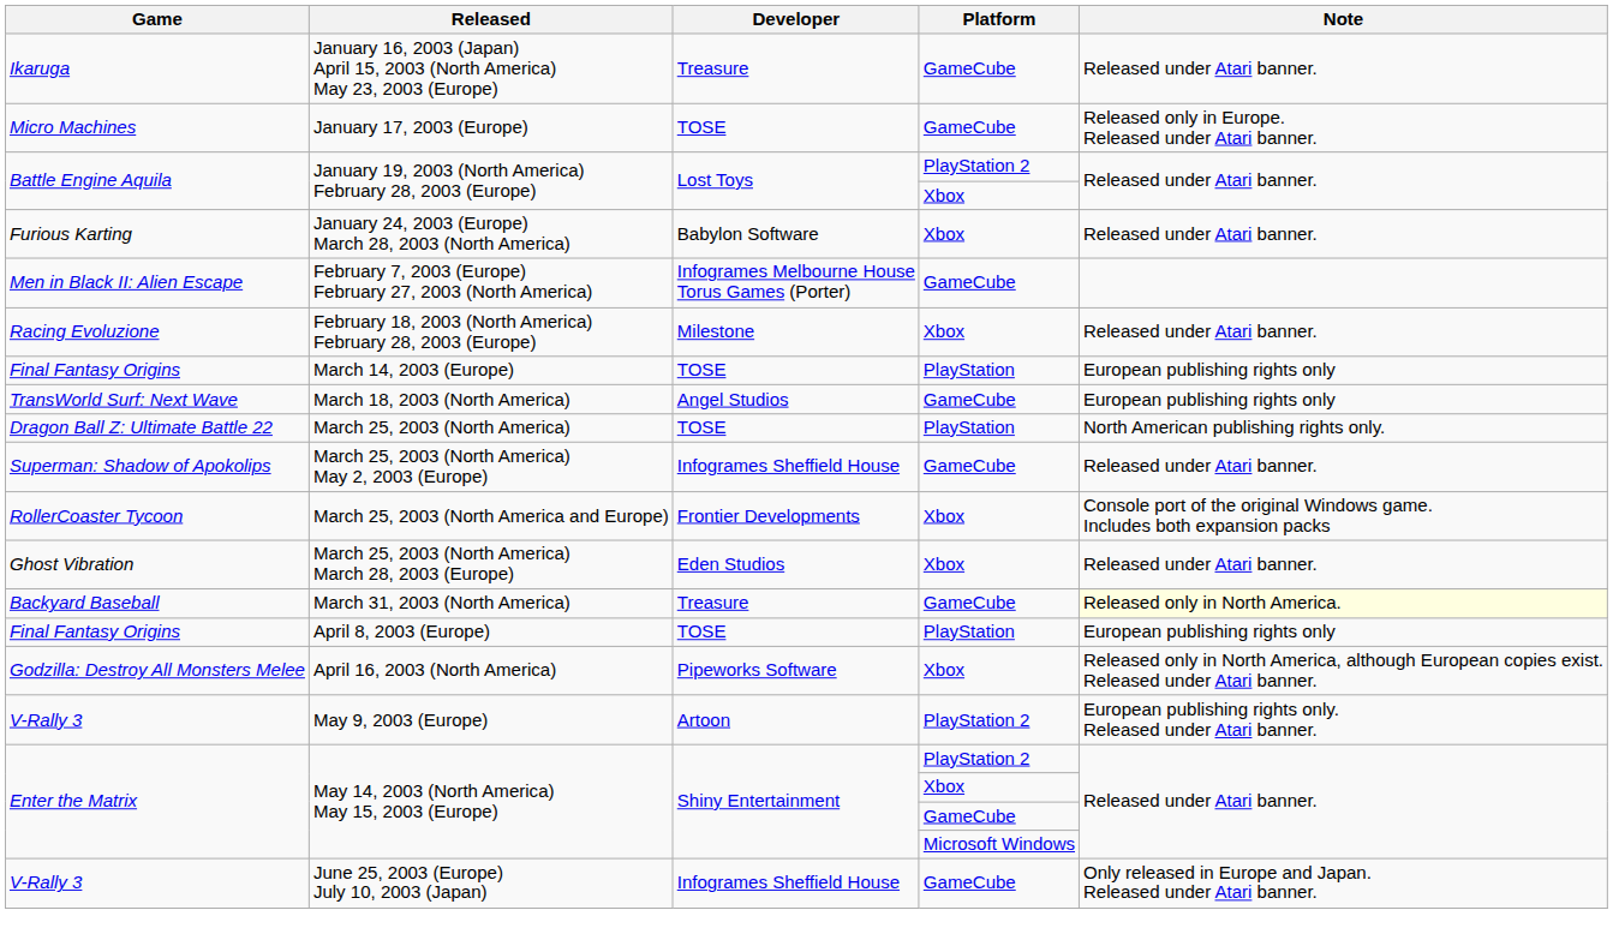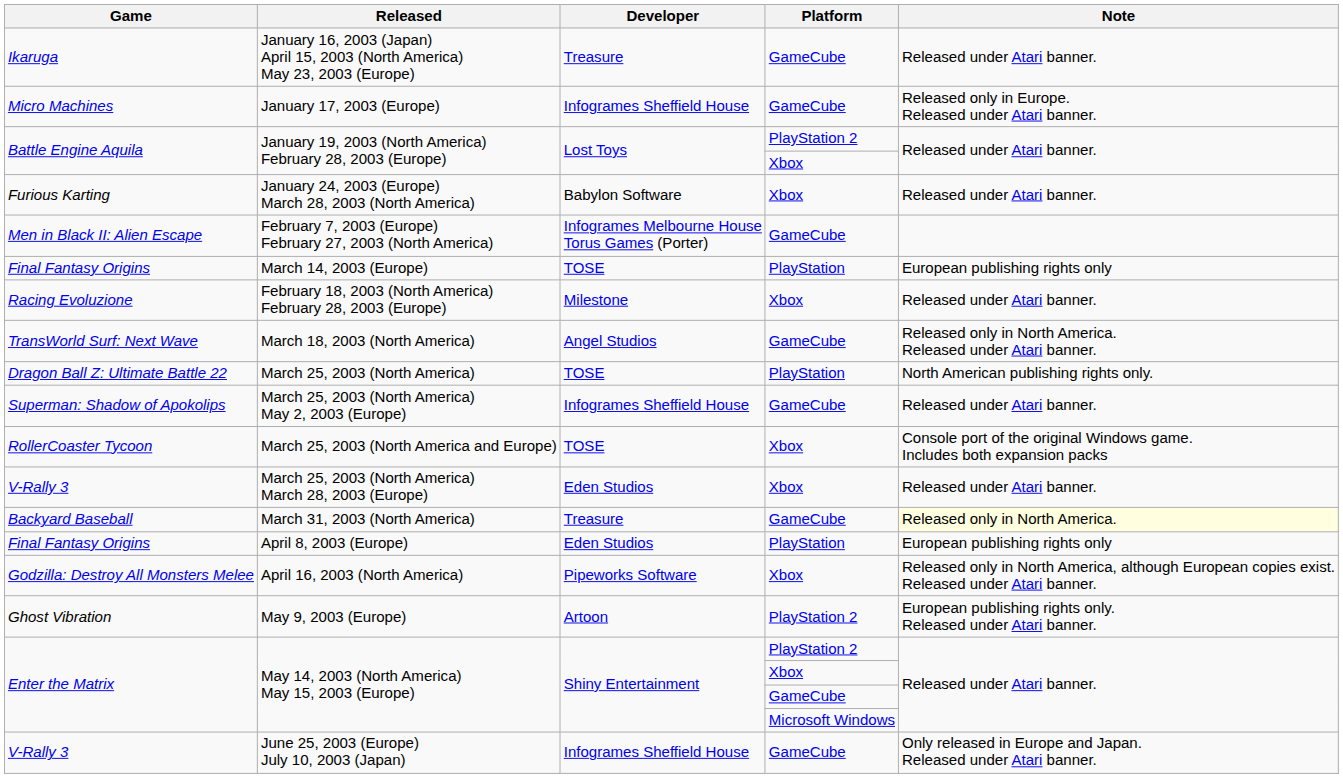January 17, 2003 (Europe) | Developer: TOSE -> Infogrames Sheffield House
rows swapped: February 18, 2003 (North America) February 28, 2003 (Europe) <-> March 14, 2003 (Europe)
March 18, 2003 (North America) | Note: European publishing rights only -> Released only in North America. Released under Atari banner.
March 25, 2003 (North America and Europe) | Developer: Frontier Developments -> TOSE
March 25, 2003 (North America) March 28, 2003 (Europe) | Game: Ghost Vibration -> V-Rally 3
April 8, 2003 (Europe) | Developer: TOSE -> Eden Studios
May 9, 2003 (Europe) | Game: V-Rally 3 -> Ghost Vibration
